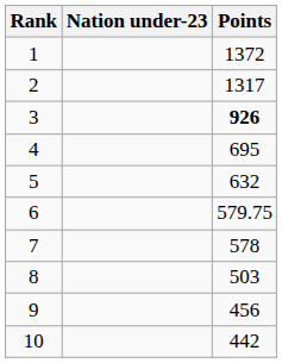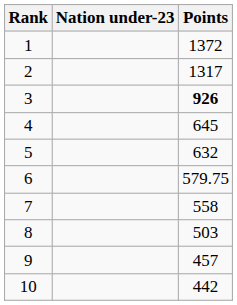4 | Points: 695 -> 645
7 | Points: 578 -> 558
9 | Points: 456 -> 457
